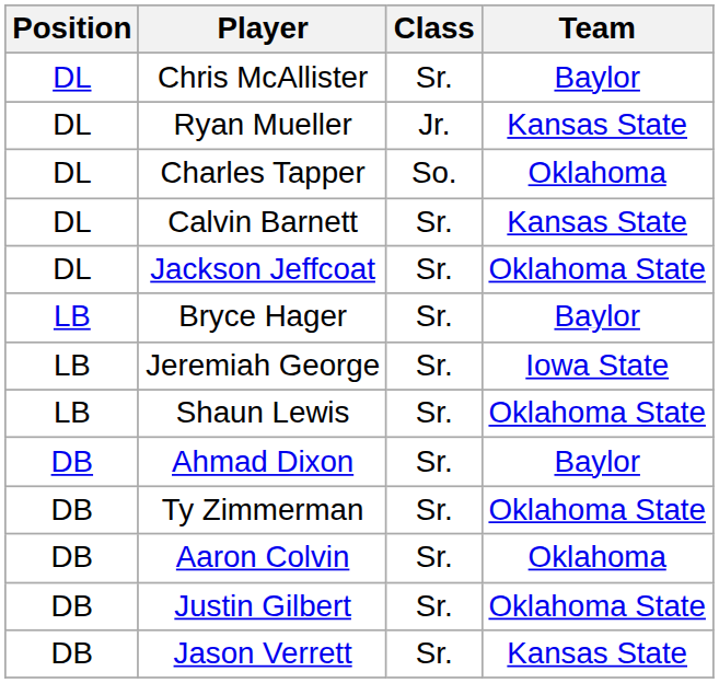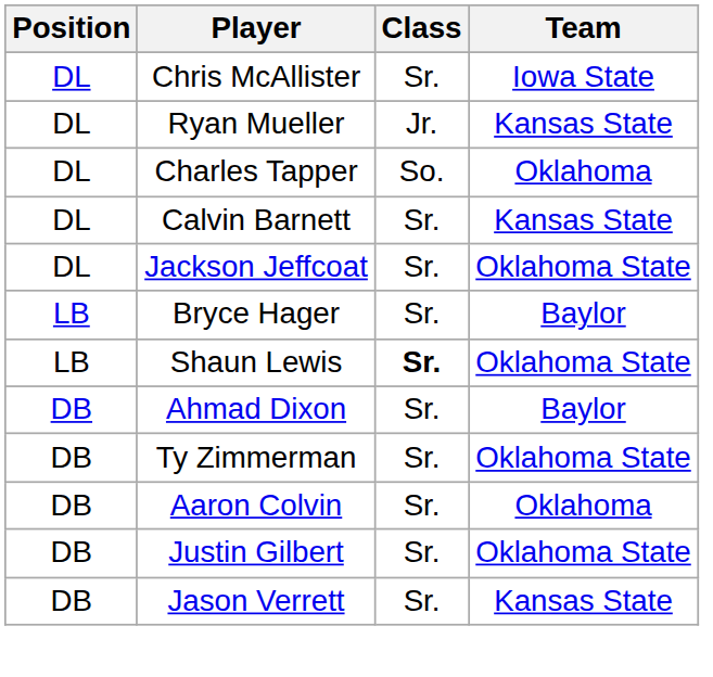Chris McAllister | Team: Baylor -> Iowa State
- row: LB | Jeremiah George | Sr. | Iowa State
Shaun Lewis | Class: normal -> bold
